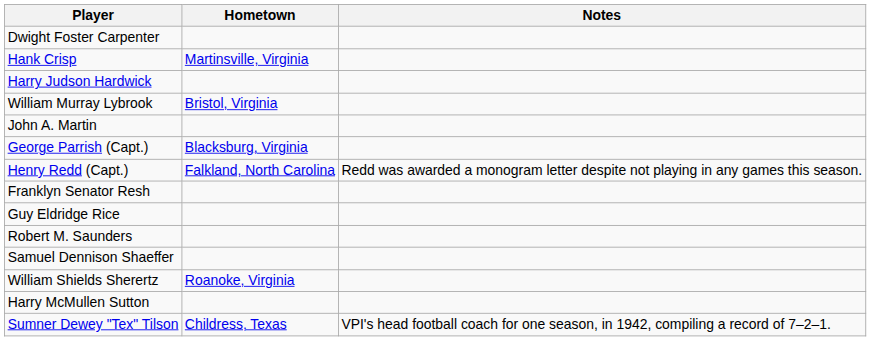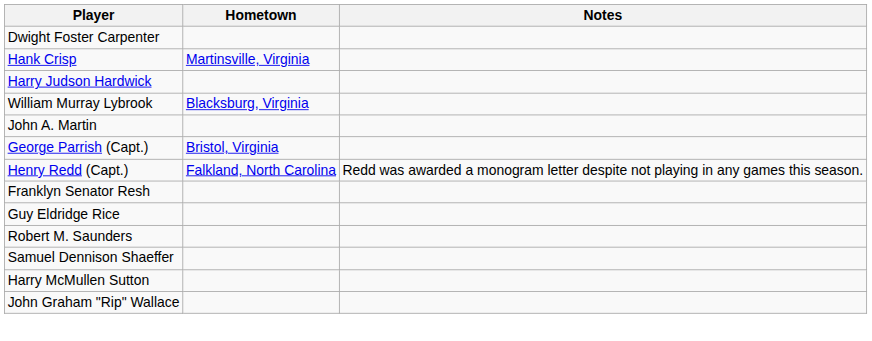William Murray Lybrook | Hometown: Bristol, Virginia -> Blacksburg, Virginia
George Parrish (Capt.) | Hometown: Blacksburg, Virginia -> Bristol, Virginia
- row: William Shields Sherertz | Roanoke, Virginia
- row: Sumner Dewey "Tex" Tilson | Childress, Texas | VPI's head football coach for one season, in 1942, compiling a record of 7–2–1.
+ row: John Graham "Rip" Wallace
